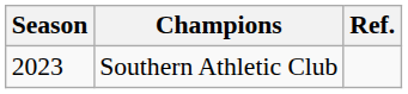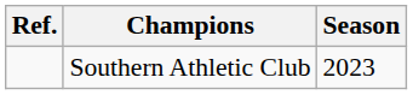columns swapped: Season <-> Ref.
